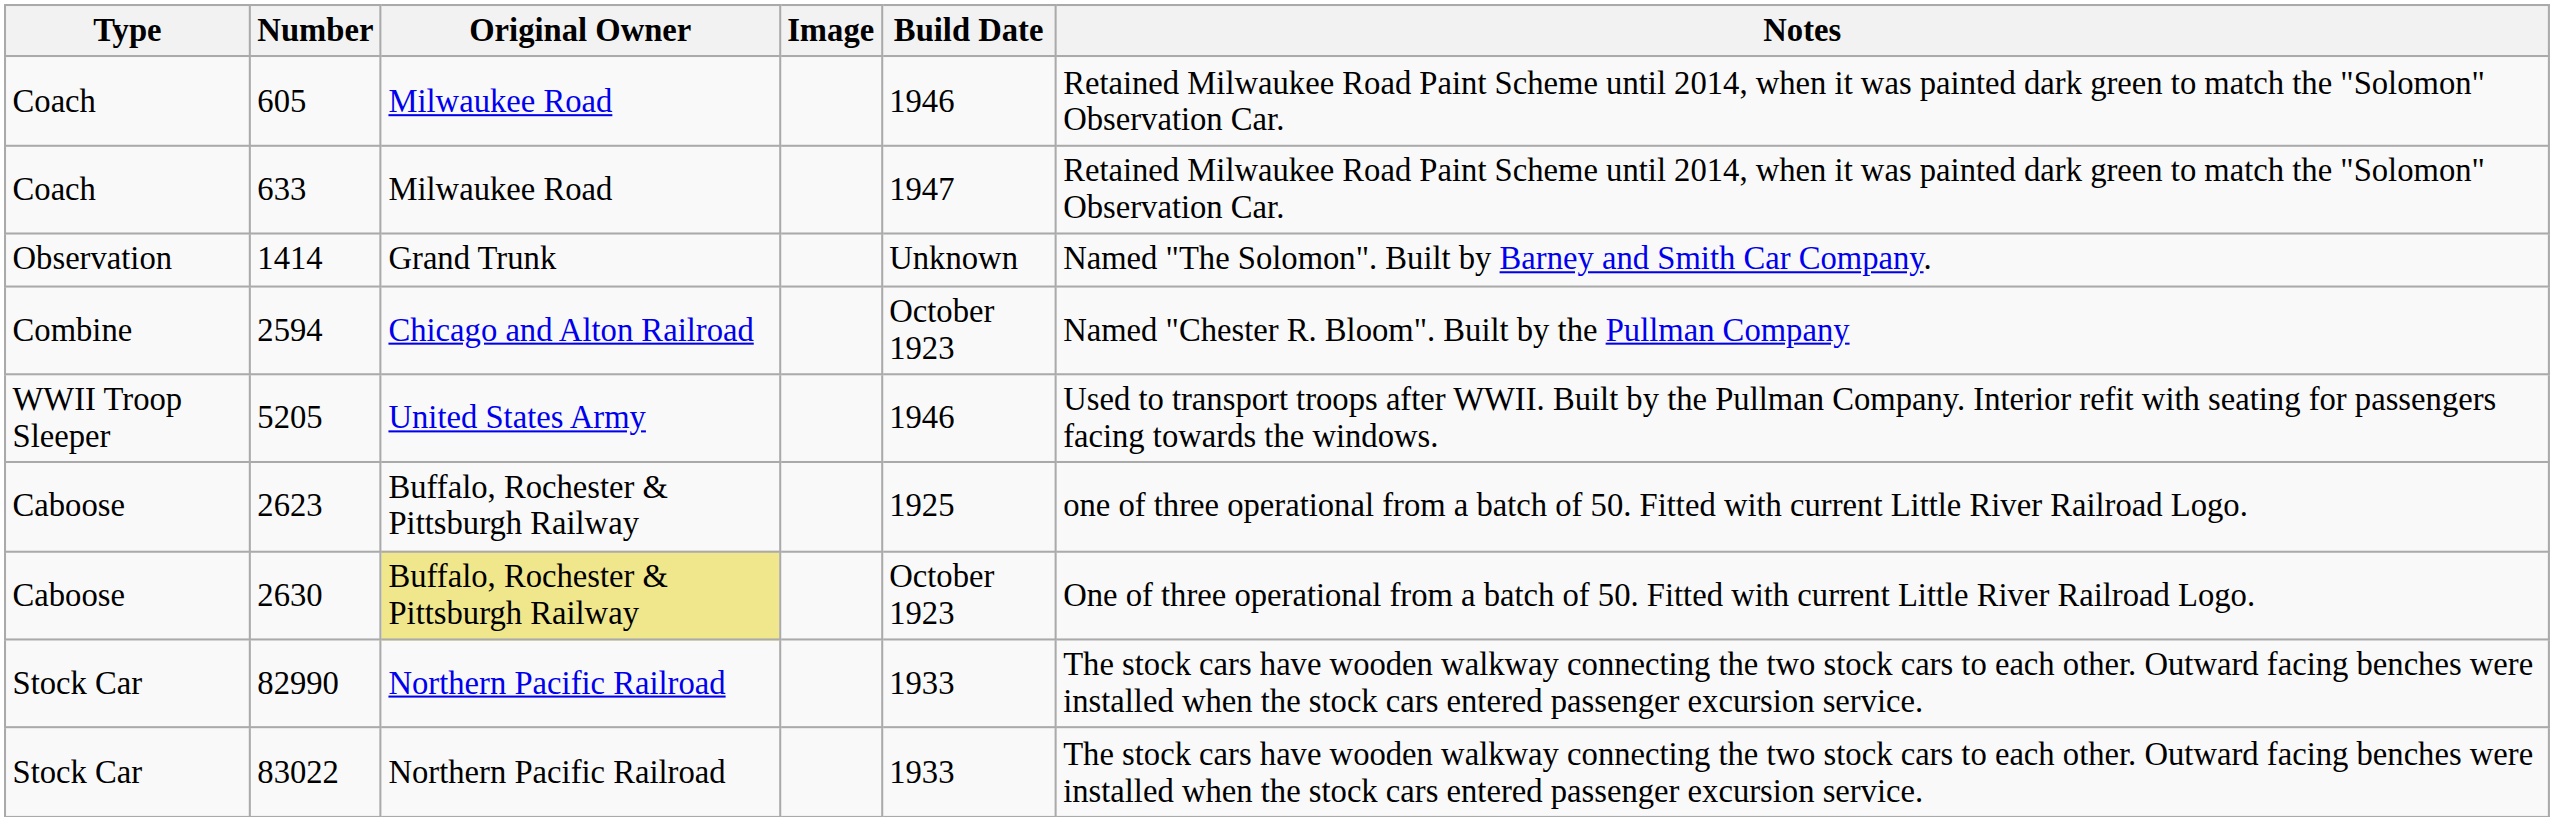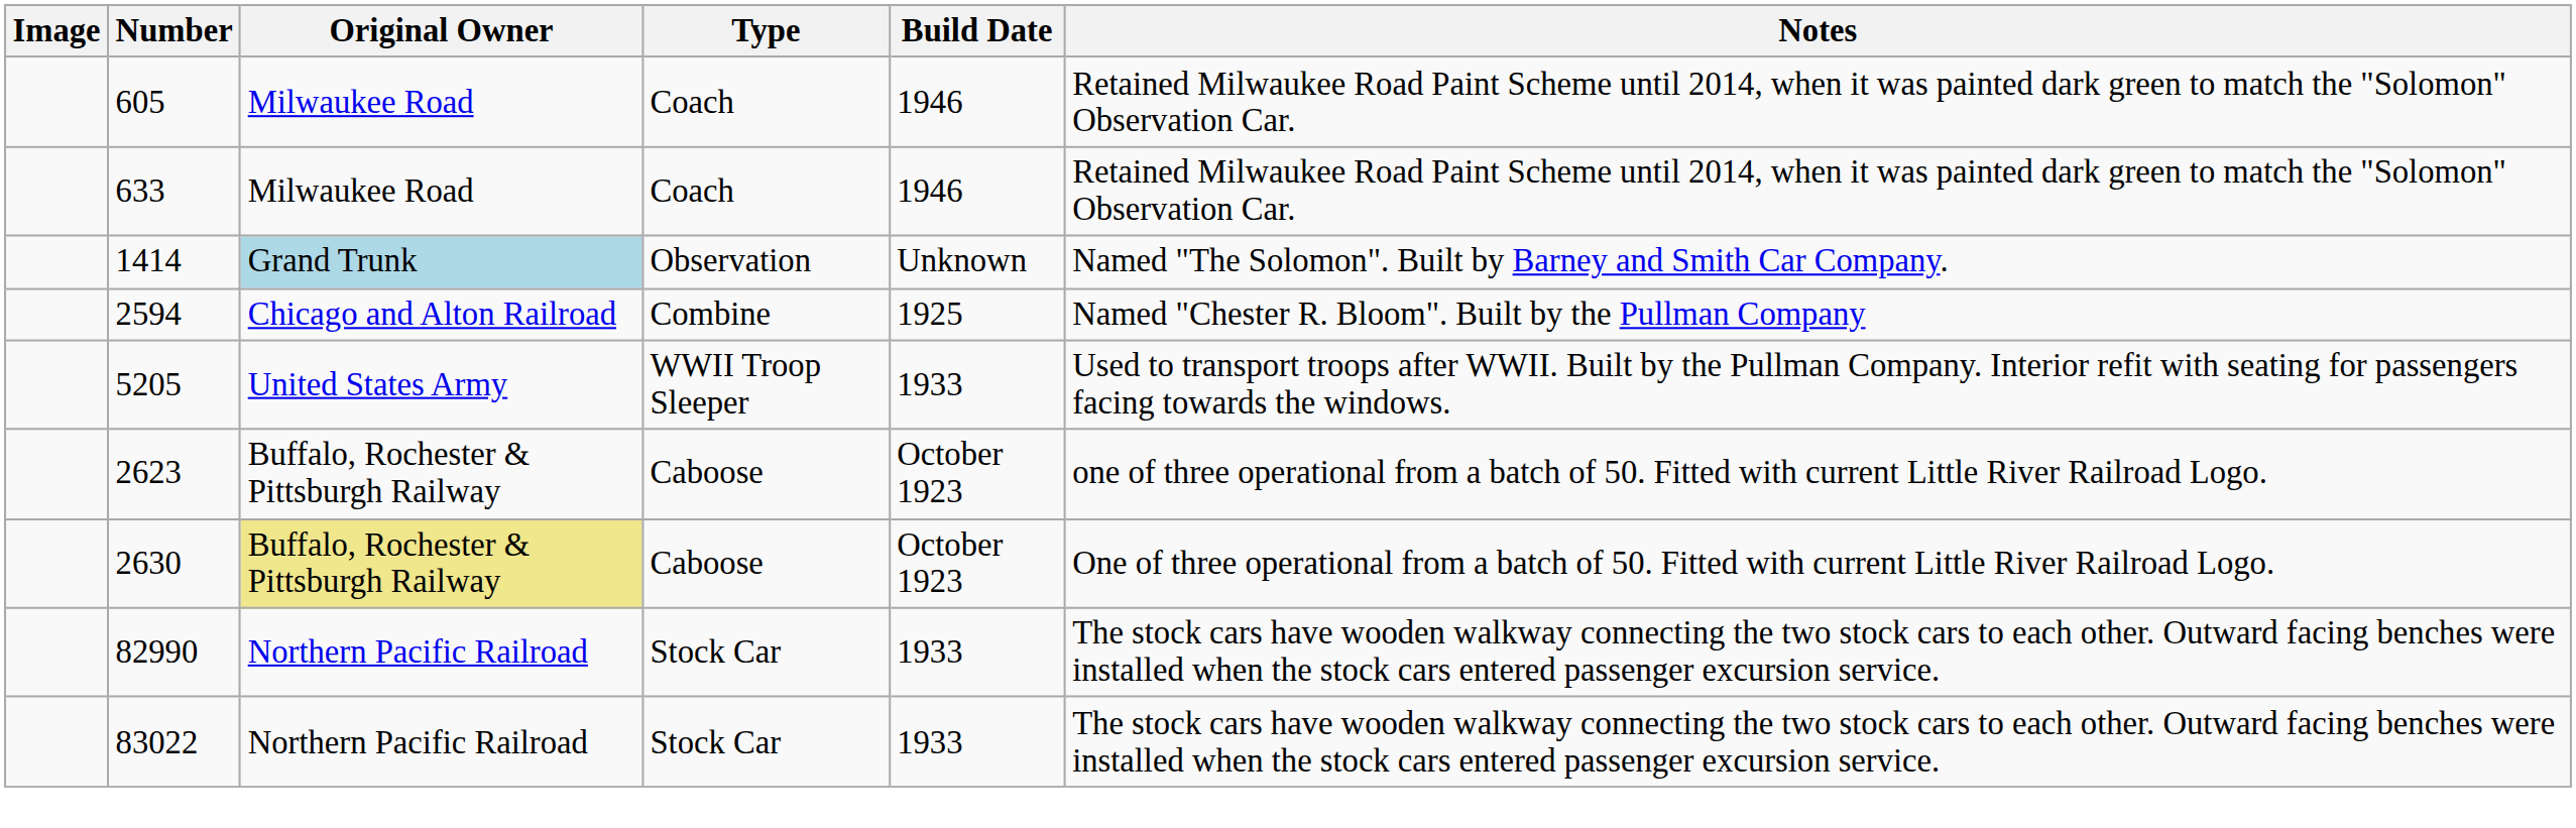columns swapped: Image <-> Type
633 | Build Date: 1947 -> 1946
1414 | Original Owner: no background -> lightblue background
2594 | Build Date: October 1923 -> 1925
5205 | Build Date: 1946 -> 1933
2623 | Build Date: 1925 -> October 1923
